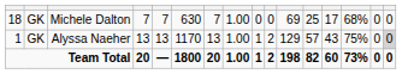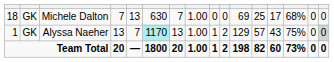Michele Dalton | column 5: 7 -> 13
Alyssa Naeher | column 5: 13 -> 7
Alyssa Naeher | column 6: no background -> paleturquoise background
